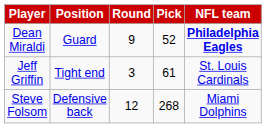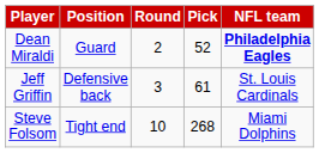Dean Miraldi | Round: 9 -> 2
Jeff Griffin | Position: Tight end -> Defensive back
Steve Folsom | Position: Defensive back -> Tight end
Steve Folsom | Round: 12 -> 10
